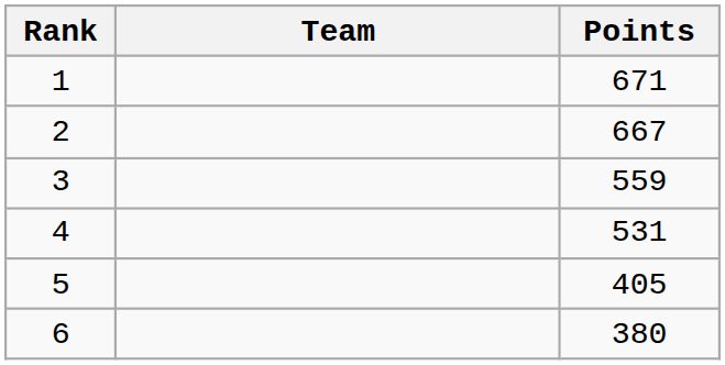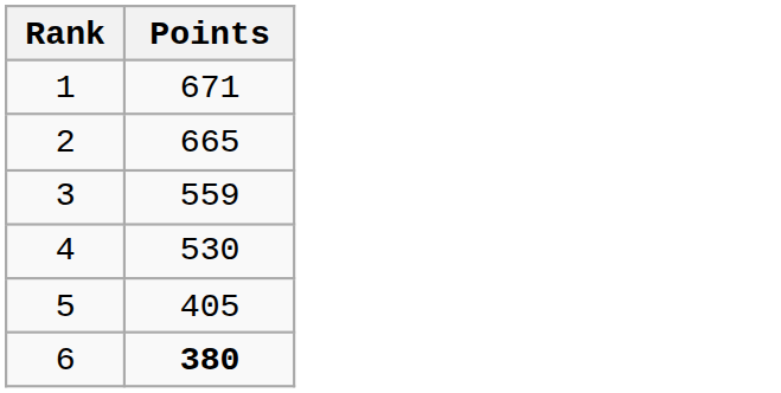- column: Team
2 | Points: 667 -> 665
4 | Points: 531 -> 530
6 | Points: normal -> bold
